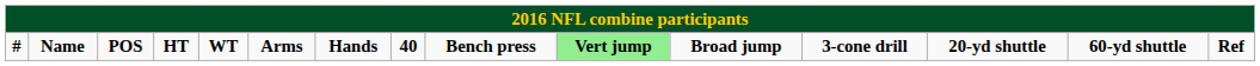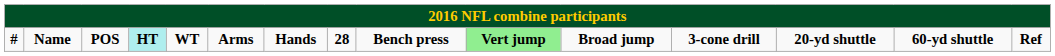Name | column 4: no background -> paleturquoise background
Name | column 8: 40 -> 28
